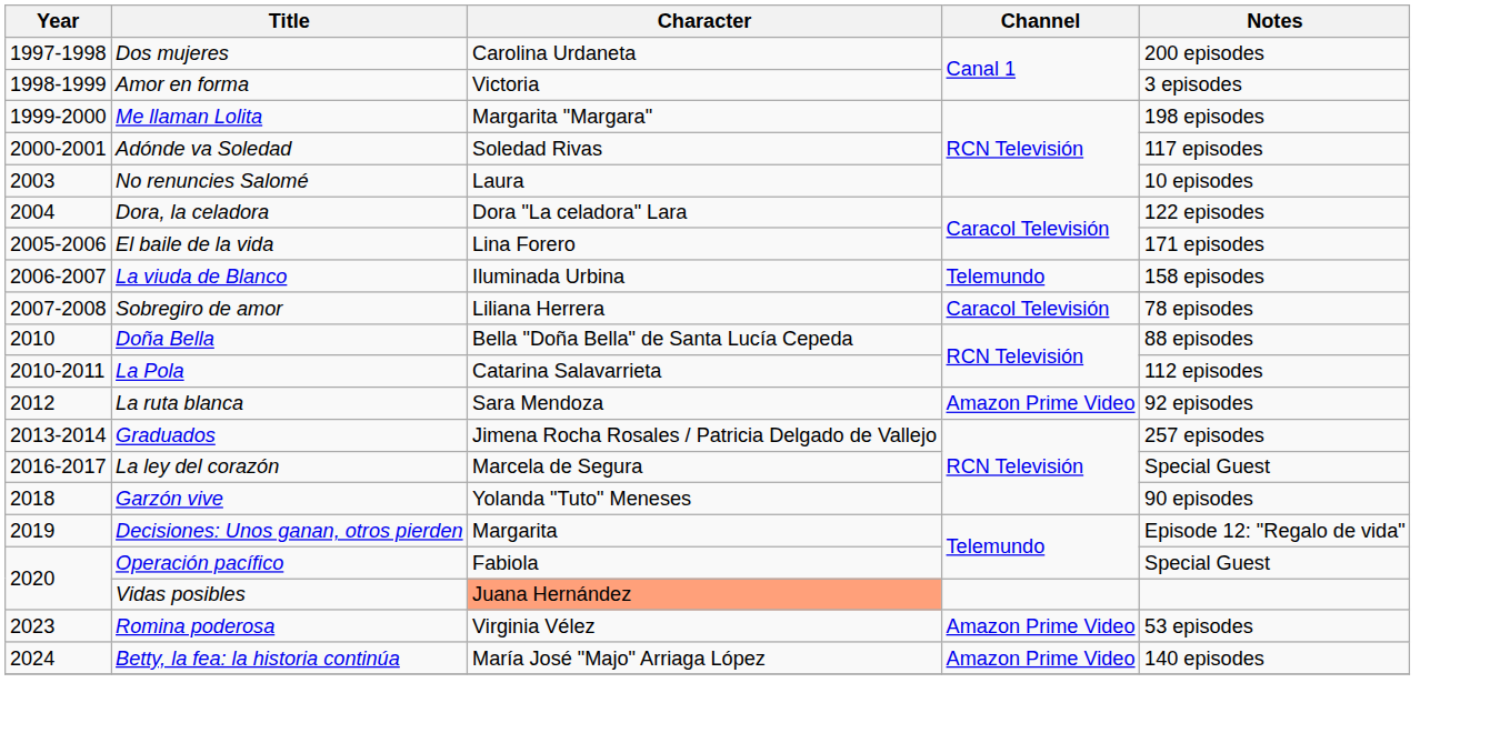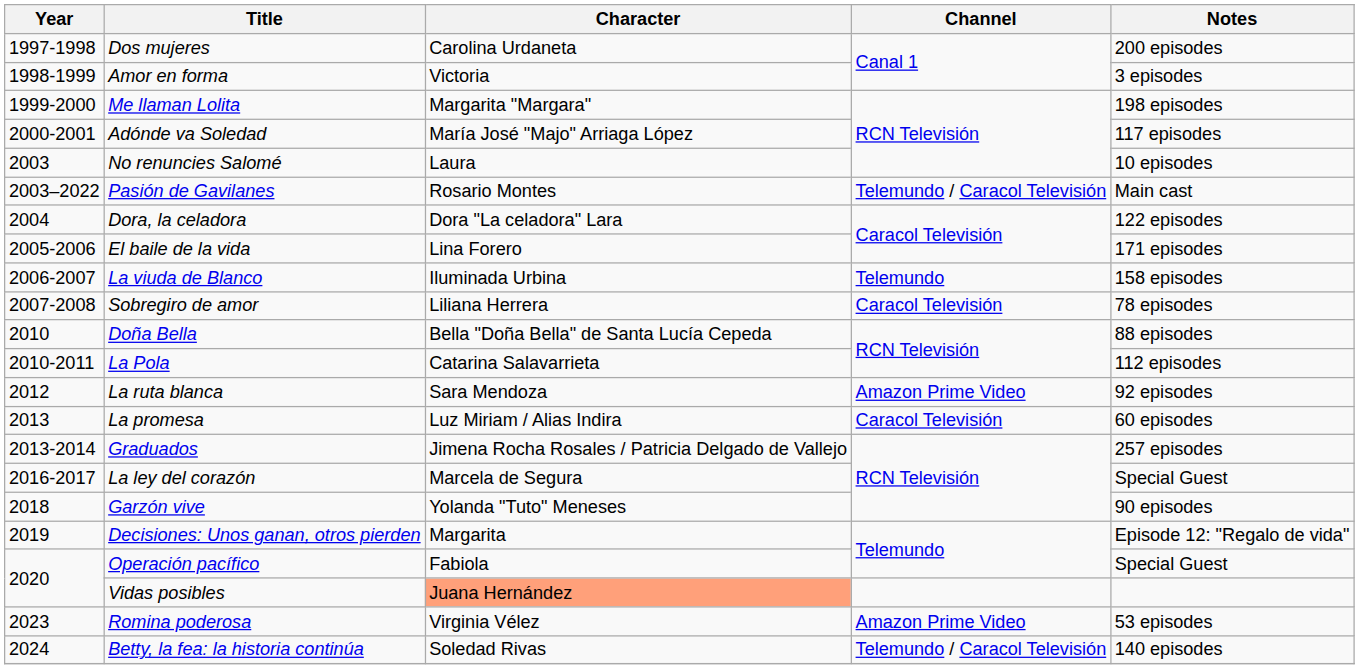Adónde va Soledad | Character: Soledad Rivas -> María José "Majo" Arriaga López
+ row: 2003–2022 | Pasión de Gavilanes | Rosario Montes | Telemundo / Caracol Televisión | Main cast
+ row: 2013 | La promesa | Luz Miriam / Alias Indira | Caracol Televisión | 60 episodes
Betty, la fea: la historia continúa | Character: María José "Majo" Arriaga López -> Soledad Rivas
Betty, la fea: la historia continúa | Channel: Amazon Prime Video -> Telemundo / Caracol Televisión
